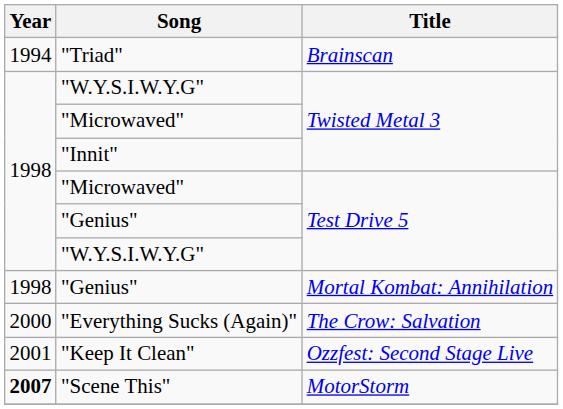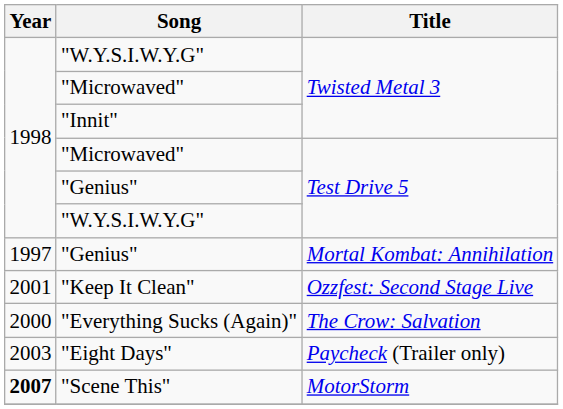- row: 1994 | "Triad" | Brainscan
"Genius" / Mortal Kombat: Annihilation | Year: 1998 -> 1997
rows swapped: "Everything Sucks (Again)" <-> "Keep It Clean"
+ row: 2003 | "Eight Days" | Paycheck (Trailer only)
